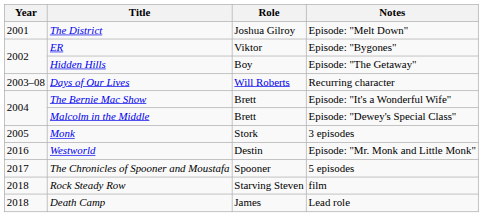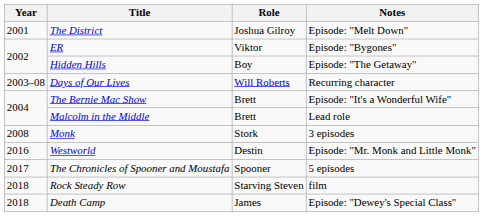Malcolm in the Middle | Notes: Episode: "Dewey's Special Class" -> Lead role
Monk | Year: 2005 -> 2008
Death Camp | Notes: Lead role -> Episode: "Dewey's Special Class"
